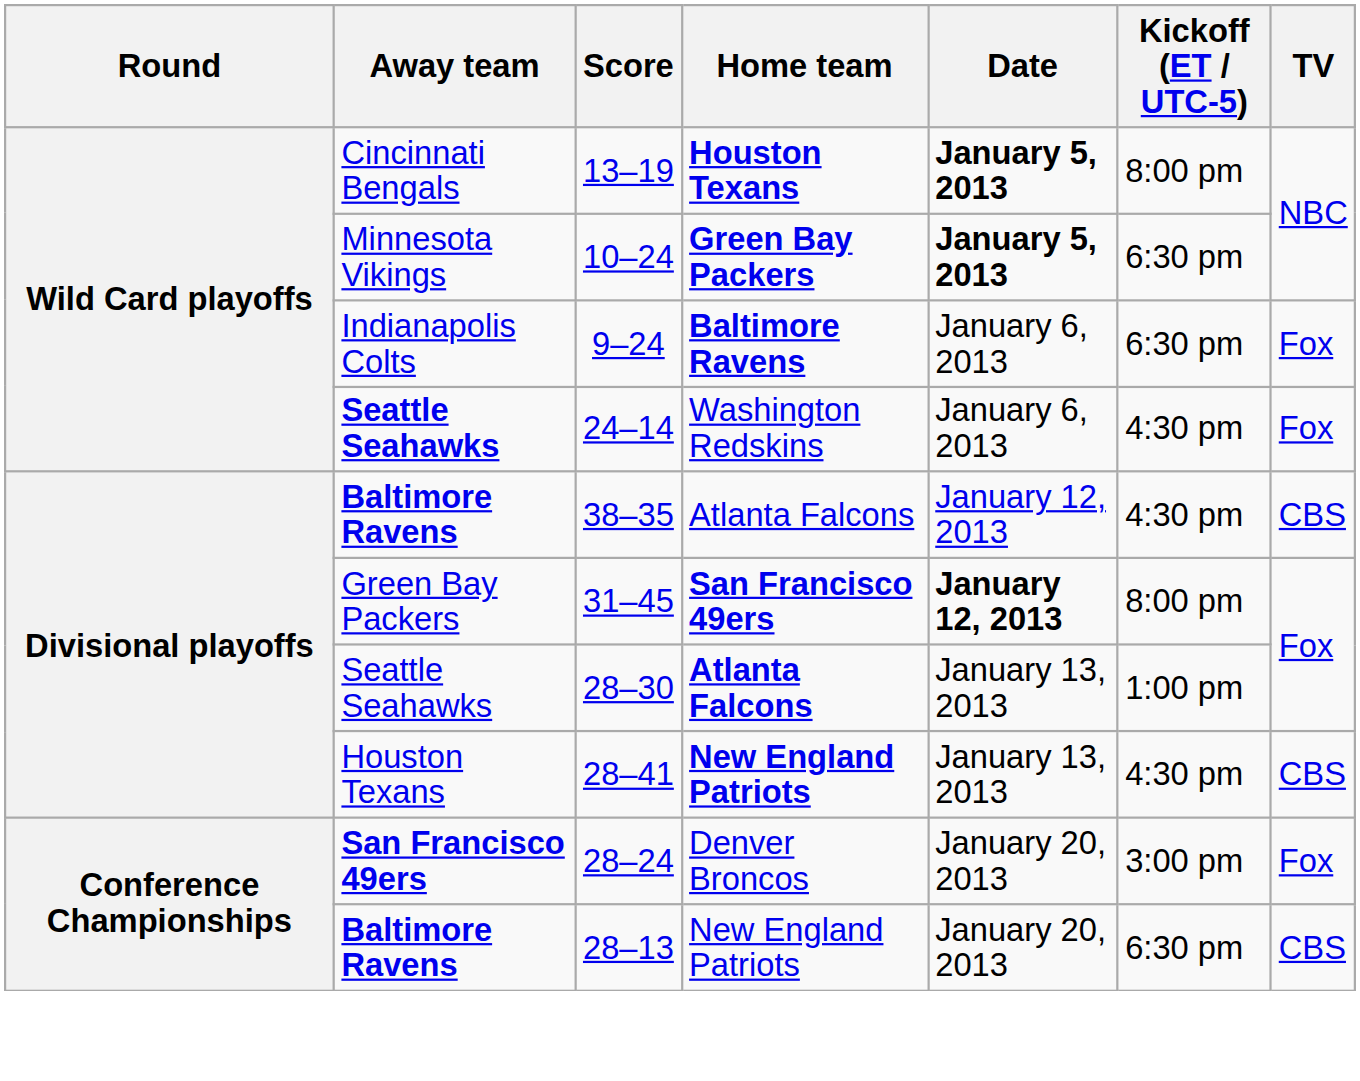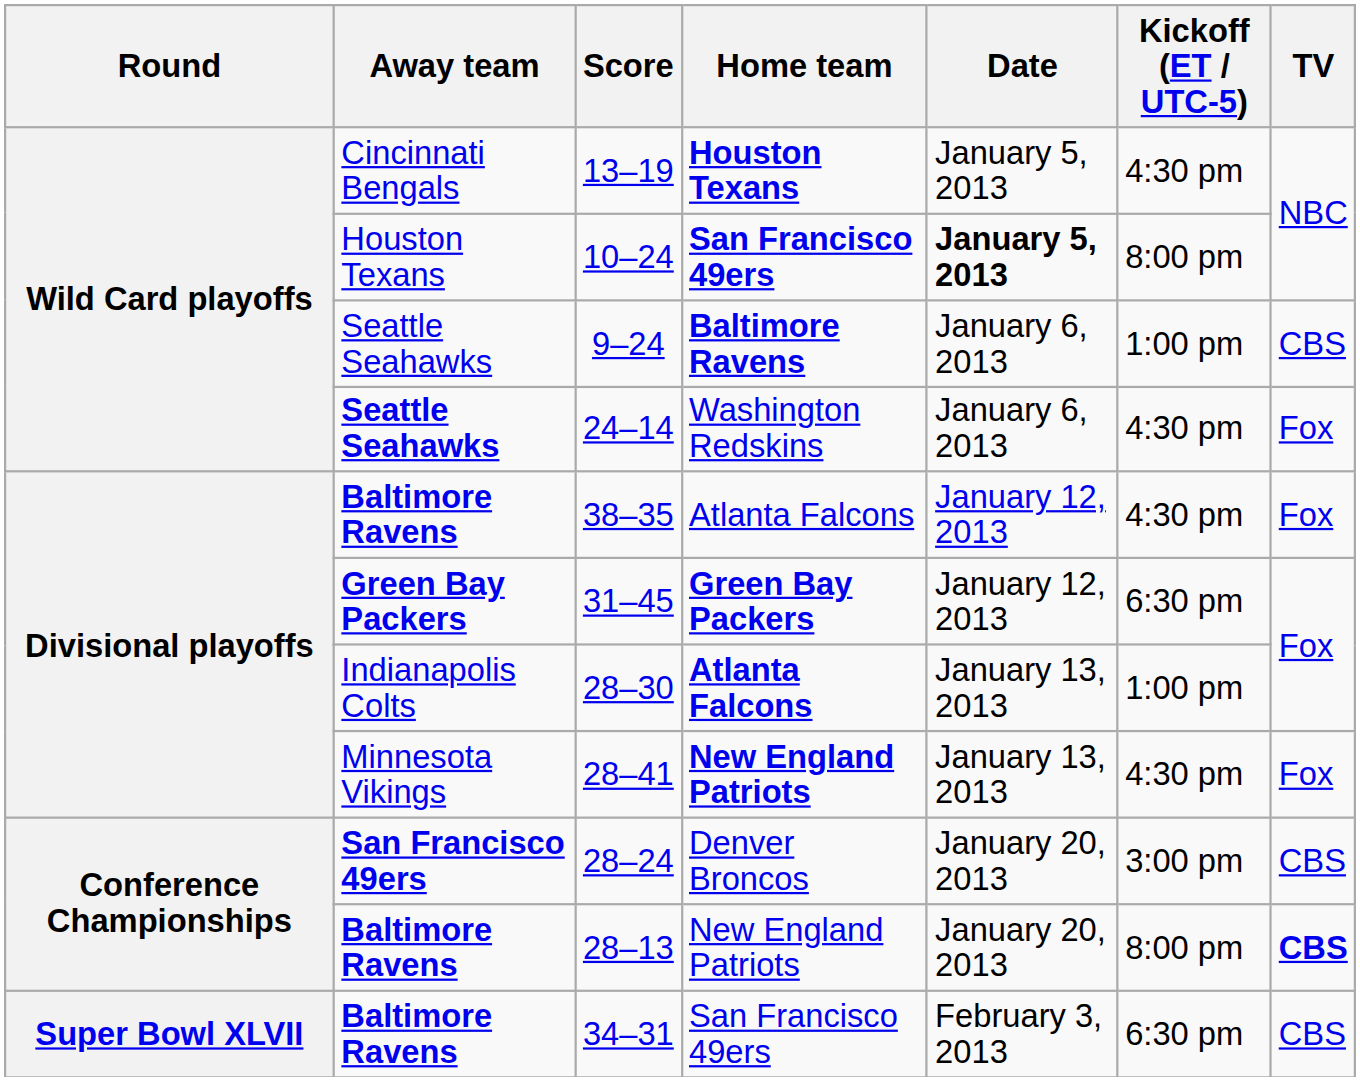13–19 | Date: bold -> normal
13–19 | Kickoff (ET / UTC-5): 8:00 pm -> 4:30 pm
10–24 | Away team: Minnesota Vikings -> Houston Texans
10–24 | Home team: Green Bay Packers -> San Francisco 49ers
10–24 | Kickoff (ET / UTC-5): 6:30 pm -> 8:00 pm
9–24 | Away team: Indianapolis Colts -> Seattle Seahawks
9–24 | Kickoff (ET / UTC-5): 6:30 pm -> 1:00 pm
9–24 | TV: Fox -> CBS
38–35 | TV: CBS -> Fox
31–45 | Away team: normal -> bold
31–45 | Home team: San Francisco 49ers -> Green Bay Packers
31–45 | Date: bold -> normal
31–45 | Kickoff (ET / UTC-5): 8:00 pm -> 6:30 pm
28–30 | Away team: Seattle Seahawks -> Indianapolis Colts
28–41 | Away team: Houston Texans -> Minnesota Vikings
28–41 | TV: CBS -> Fox
28–24 | TV: Fox -> CBS
28–13 | Kickoff (ET / UTC-5): 6:30 pm -> 8:00 pm
28–13 | TV: normal -> bold
+ row: Super Bowl XLVII | Baltimore Ravens | 34–31 | San Francisco 49ers | February 3, 2013 | 6:30 pm | CBS
